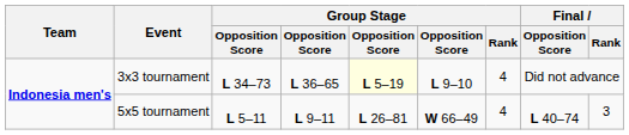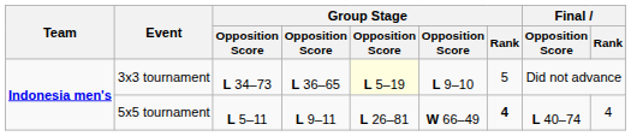3x3 tournament | Group Stage / Rank: 4 -> 5
5x5 tournament | Group Stage / Rank: normal -> bold
5x5 tournament | Final / Rank: 3 -> 4
